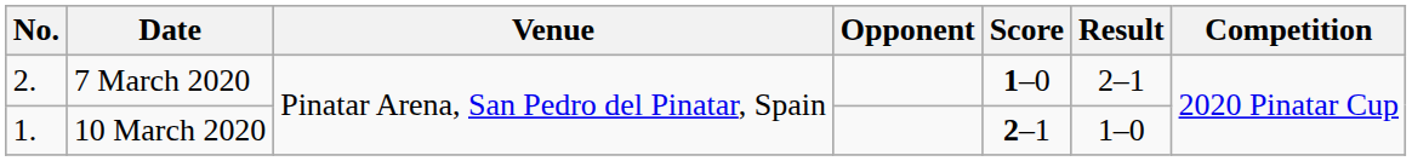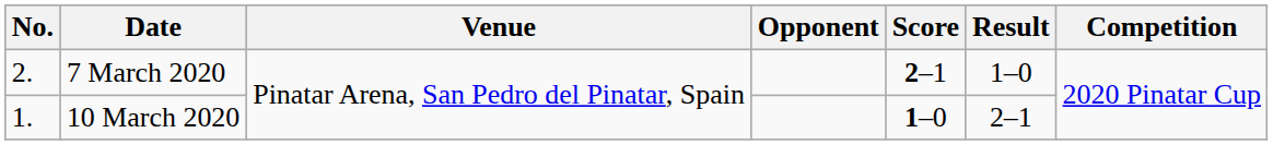7 March 2020 | Score: 1–0 -> 2–1
7 March 2020 | Result: 2–1 -> 1–0
10 March 2020 | Score: 2–1 -> 1–0
10 March 2020 | Result: 1–0 -> 2–1
